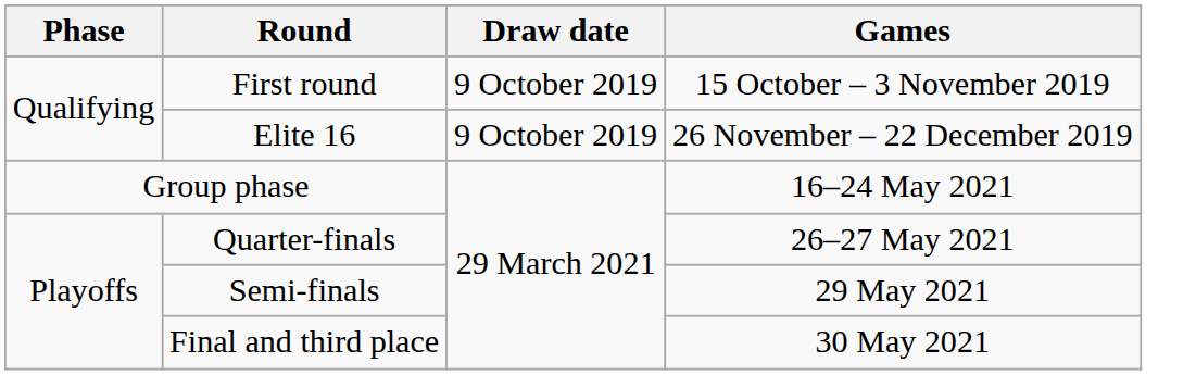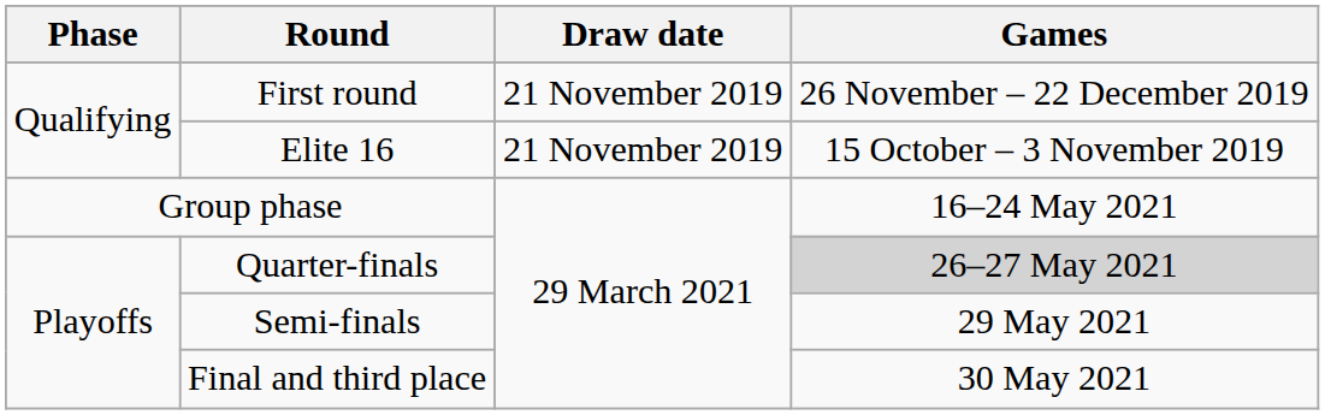First round | Draw date: 9 October 2019 -> 21 November 2019
First round | Games: 15 October – 3 November 2019 -> 26 November – 22 December 2019
Elite 16 | Draw date: 9 October 2019 -> 21 November 2019
Elite 16 | Games: 26 November – 22 December 2019 -> 15 October – 3 November 2019
Quarter-finals | Games: no background -> lightgrey background
